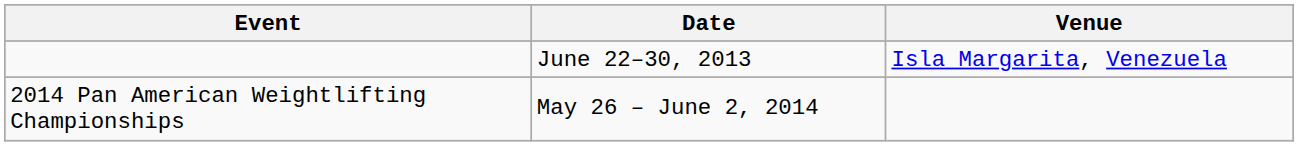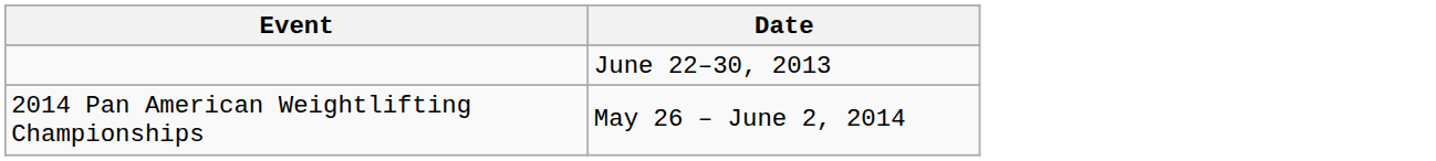- column: Venue | Isla Margarita, Venezuela
